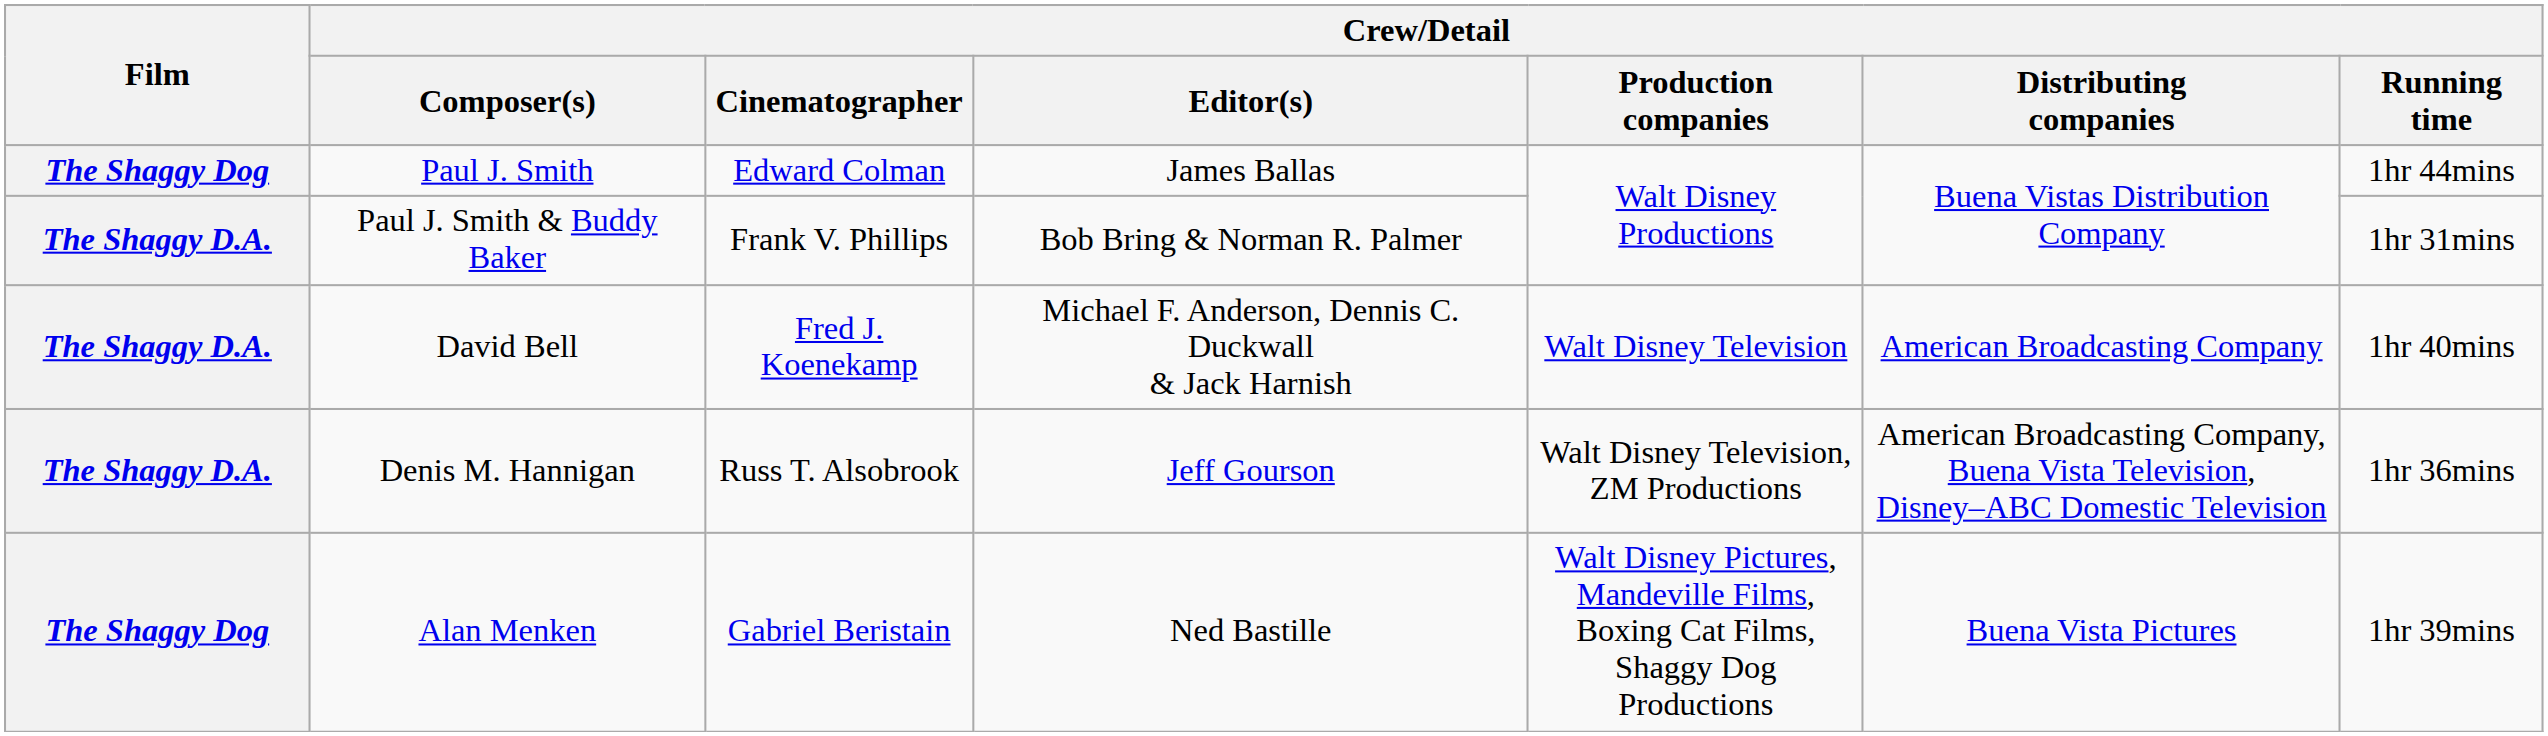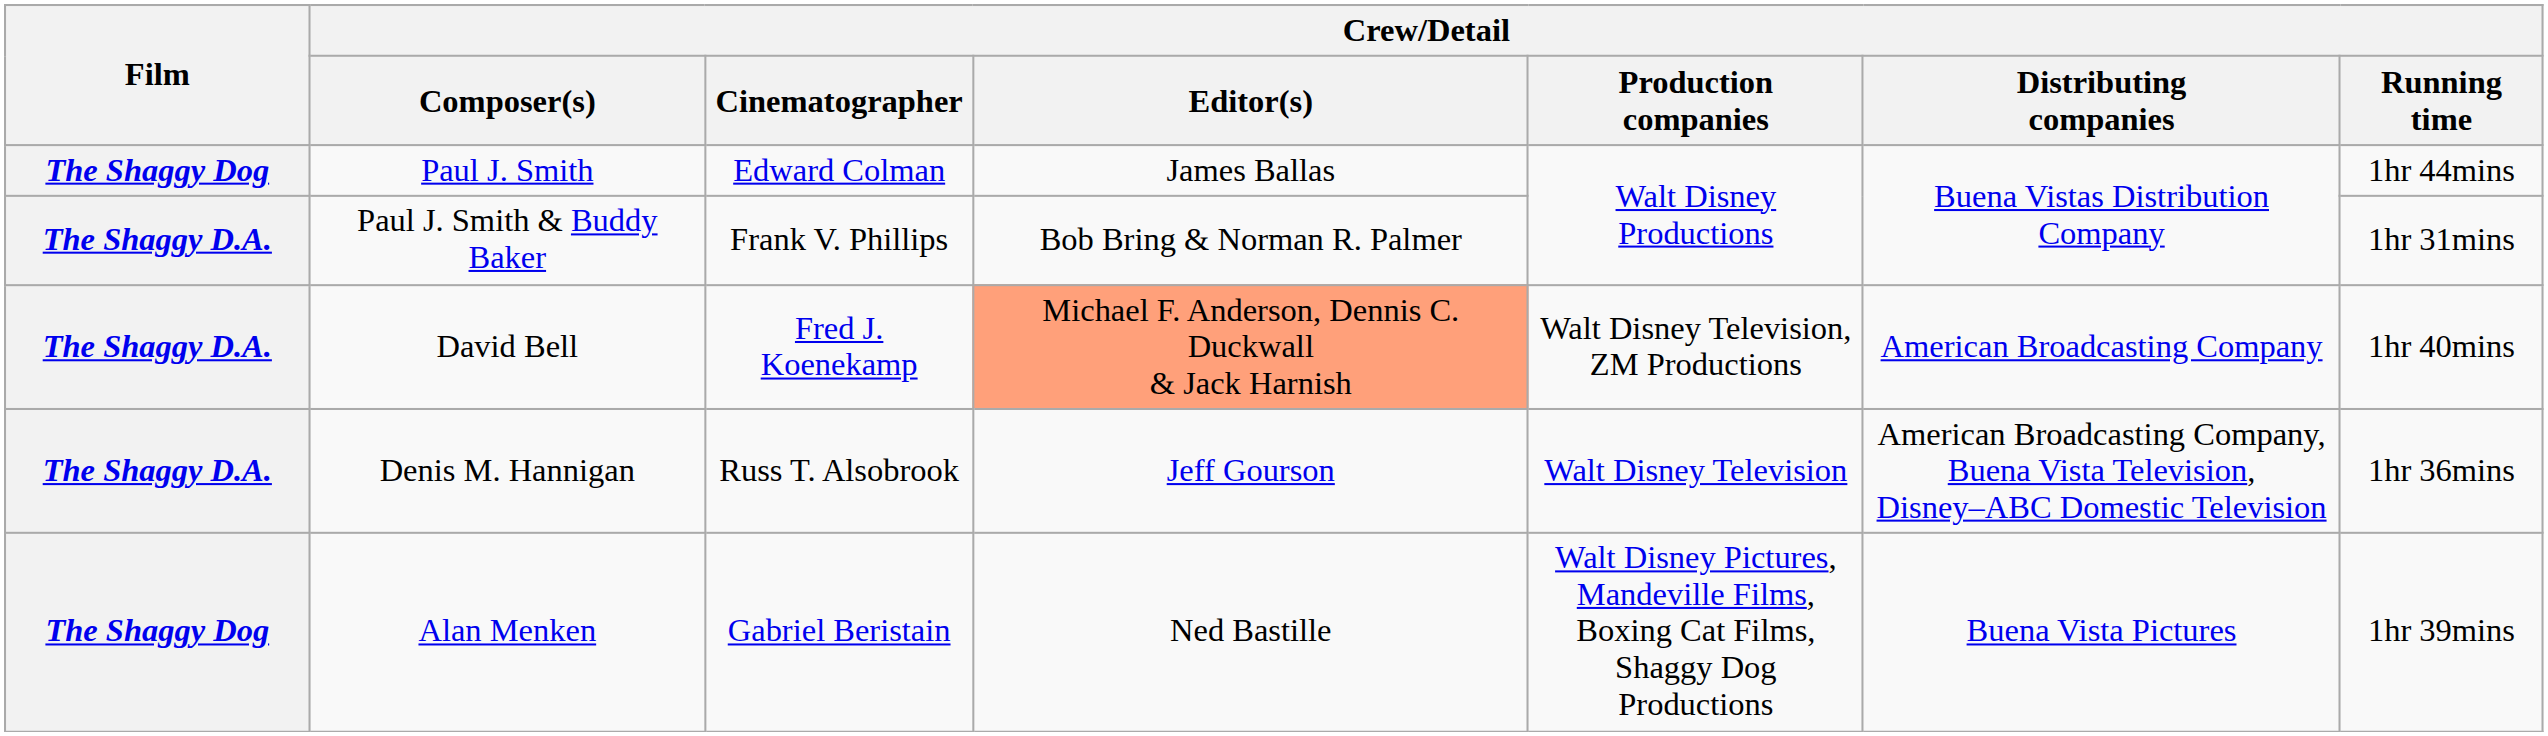David Bell | Crew/Detail / Editor(s): no background -> lightsalmon background
David Bell | Crew/Detail / Production companies: Walt Disney Television -> Walt Disney Television, ZM Productions
Denis M. Hannigan | Crew/Detail / Production companies: Walt Disney Television, ZM Productions -> Walt Disney Television
